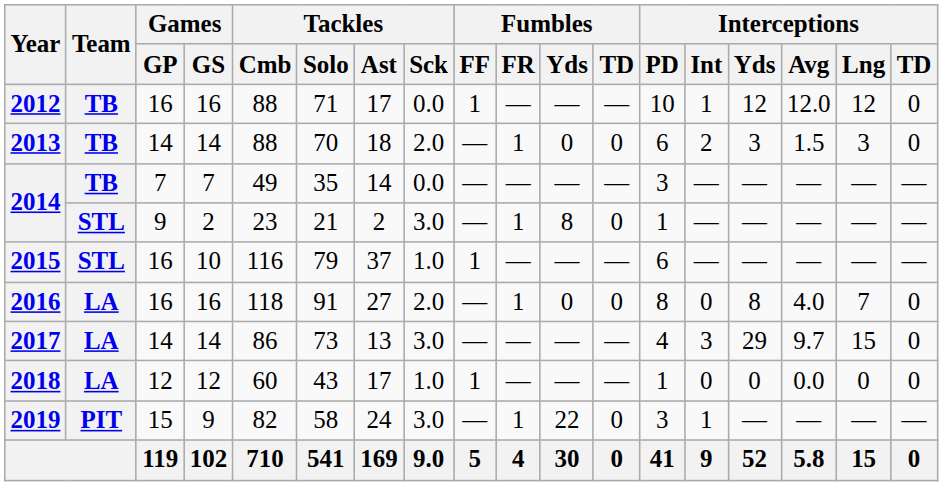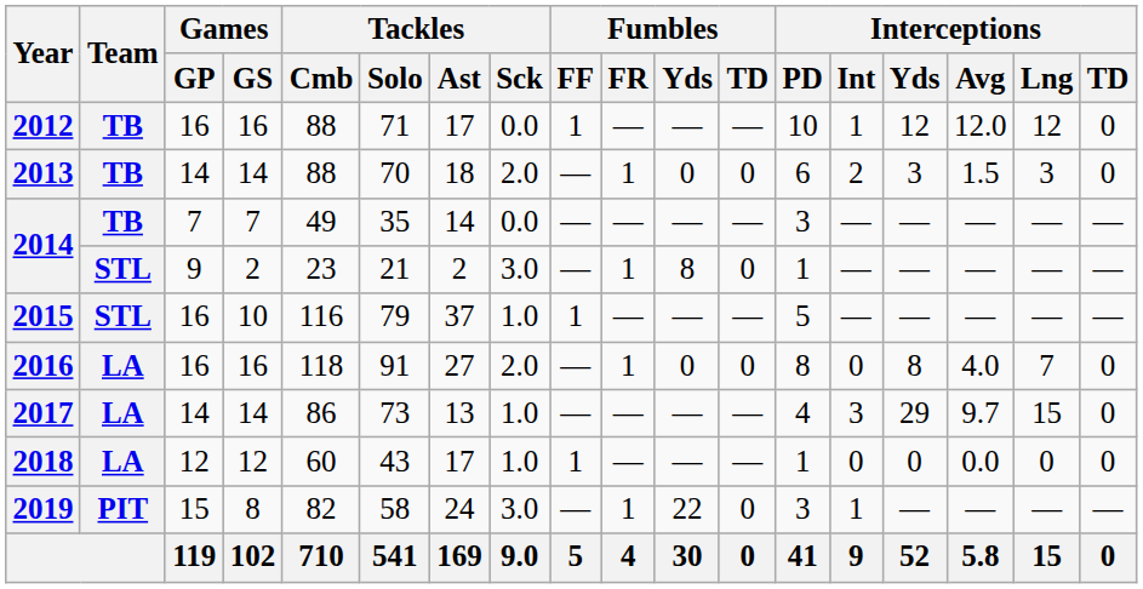2015 | Interceptions / PD: 6 -> 5
2017 | Tackles / Sck: 3.0 -> 1.0
2019 | Games / GS: 9 -> 8
